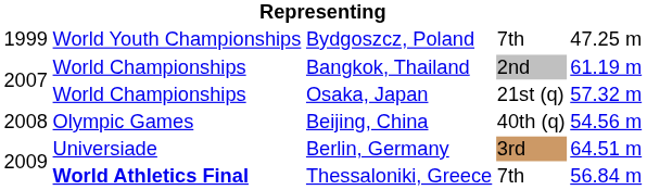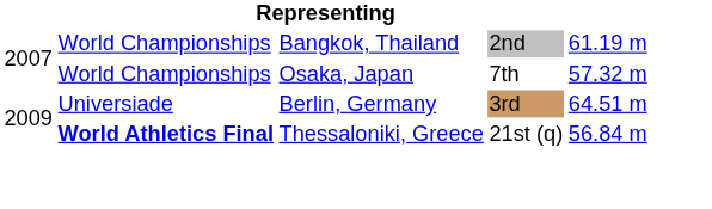- row: 1999 | World Youth Championships | Bydgoszcz, Poland | 7th | 47.25 m
Osaka, Japan | column 4: 21st (q) -> 7th
- row: 2008 | Olympic Games | Beijing, China | 40th (q) | 54.56 m
Thessaloniki, Greece | column 4: 7th -> 21st (q)
